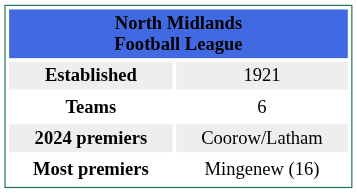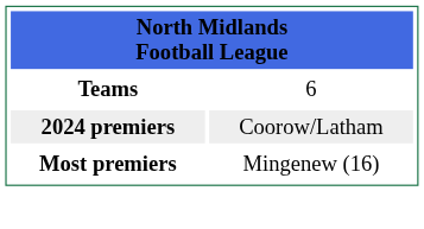- row: Established | 1921
